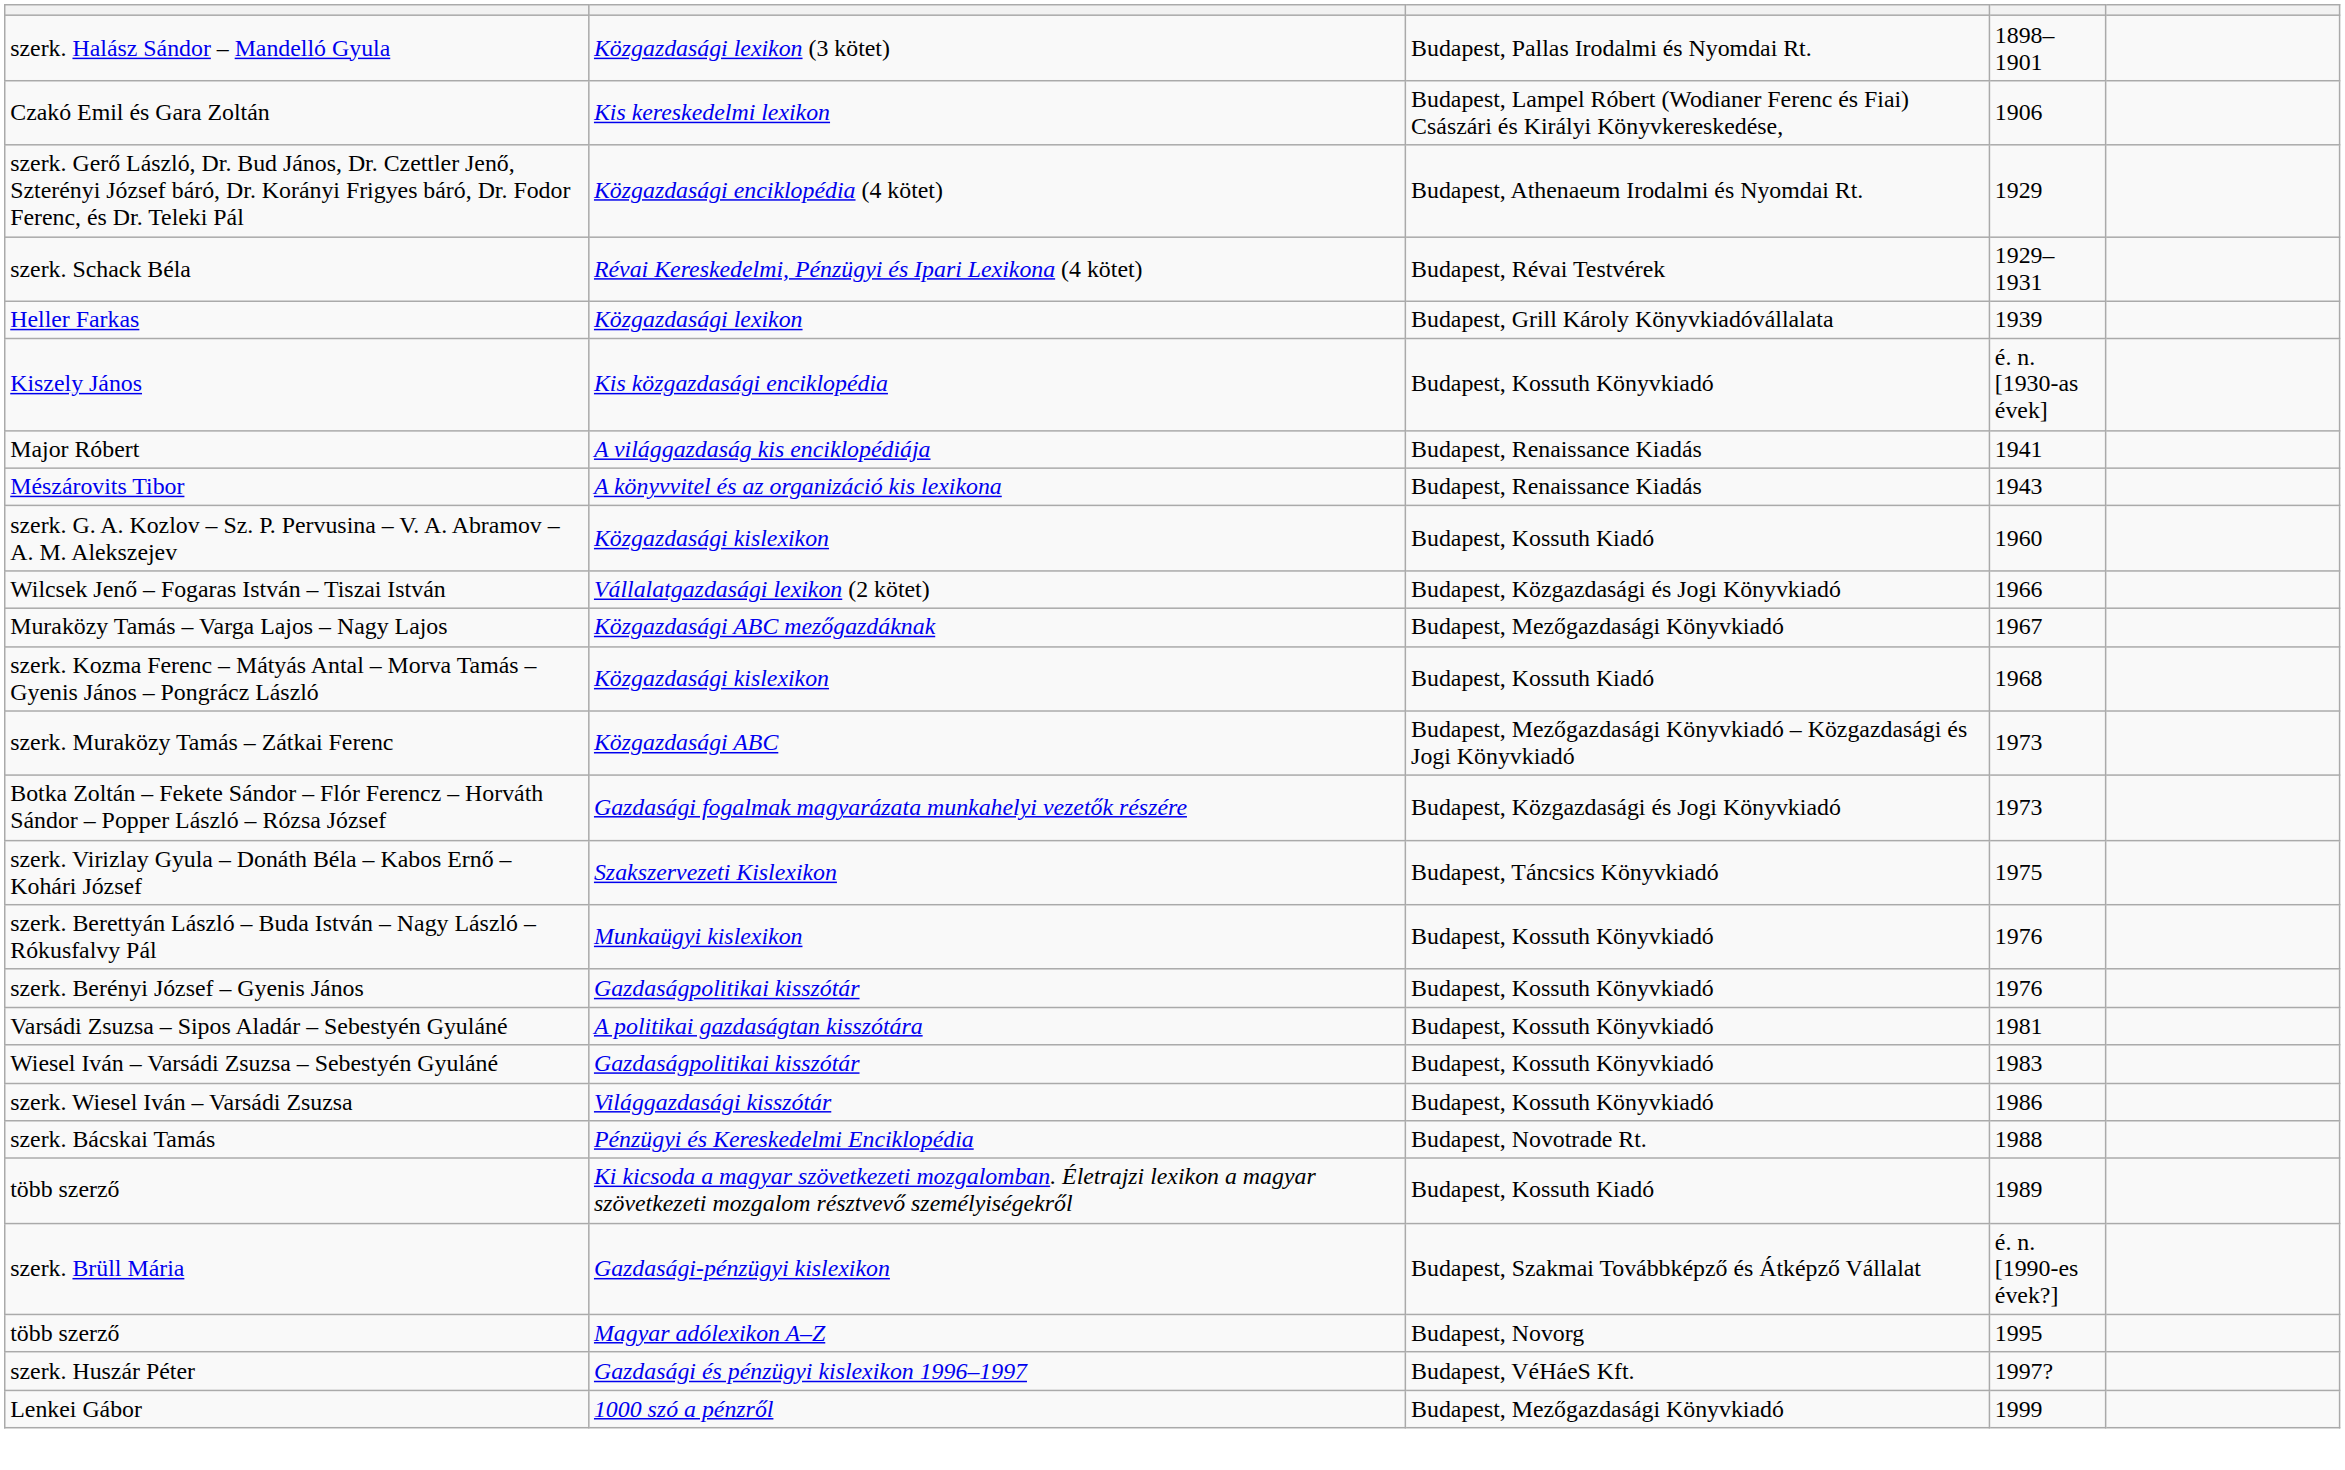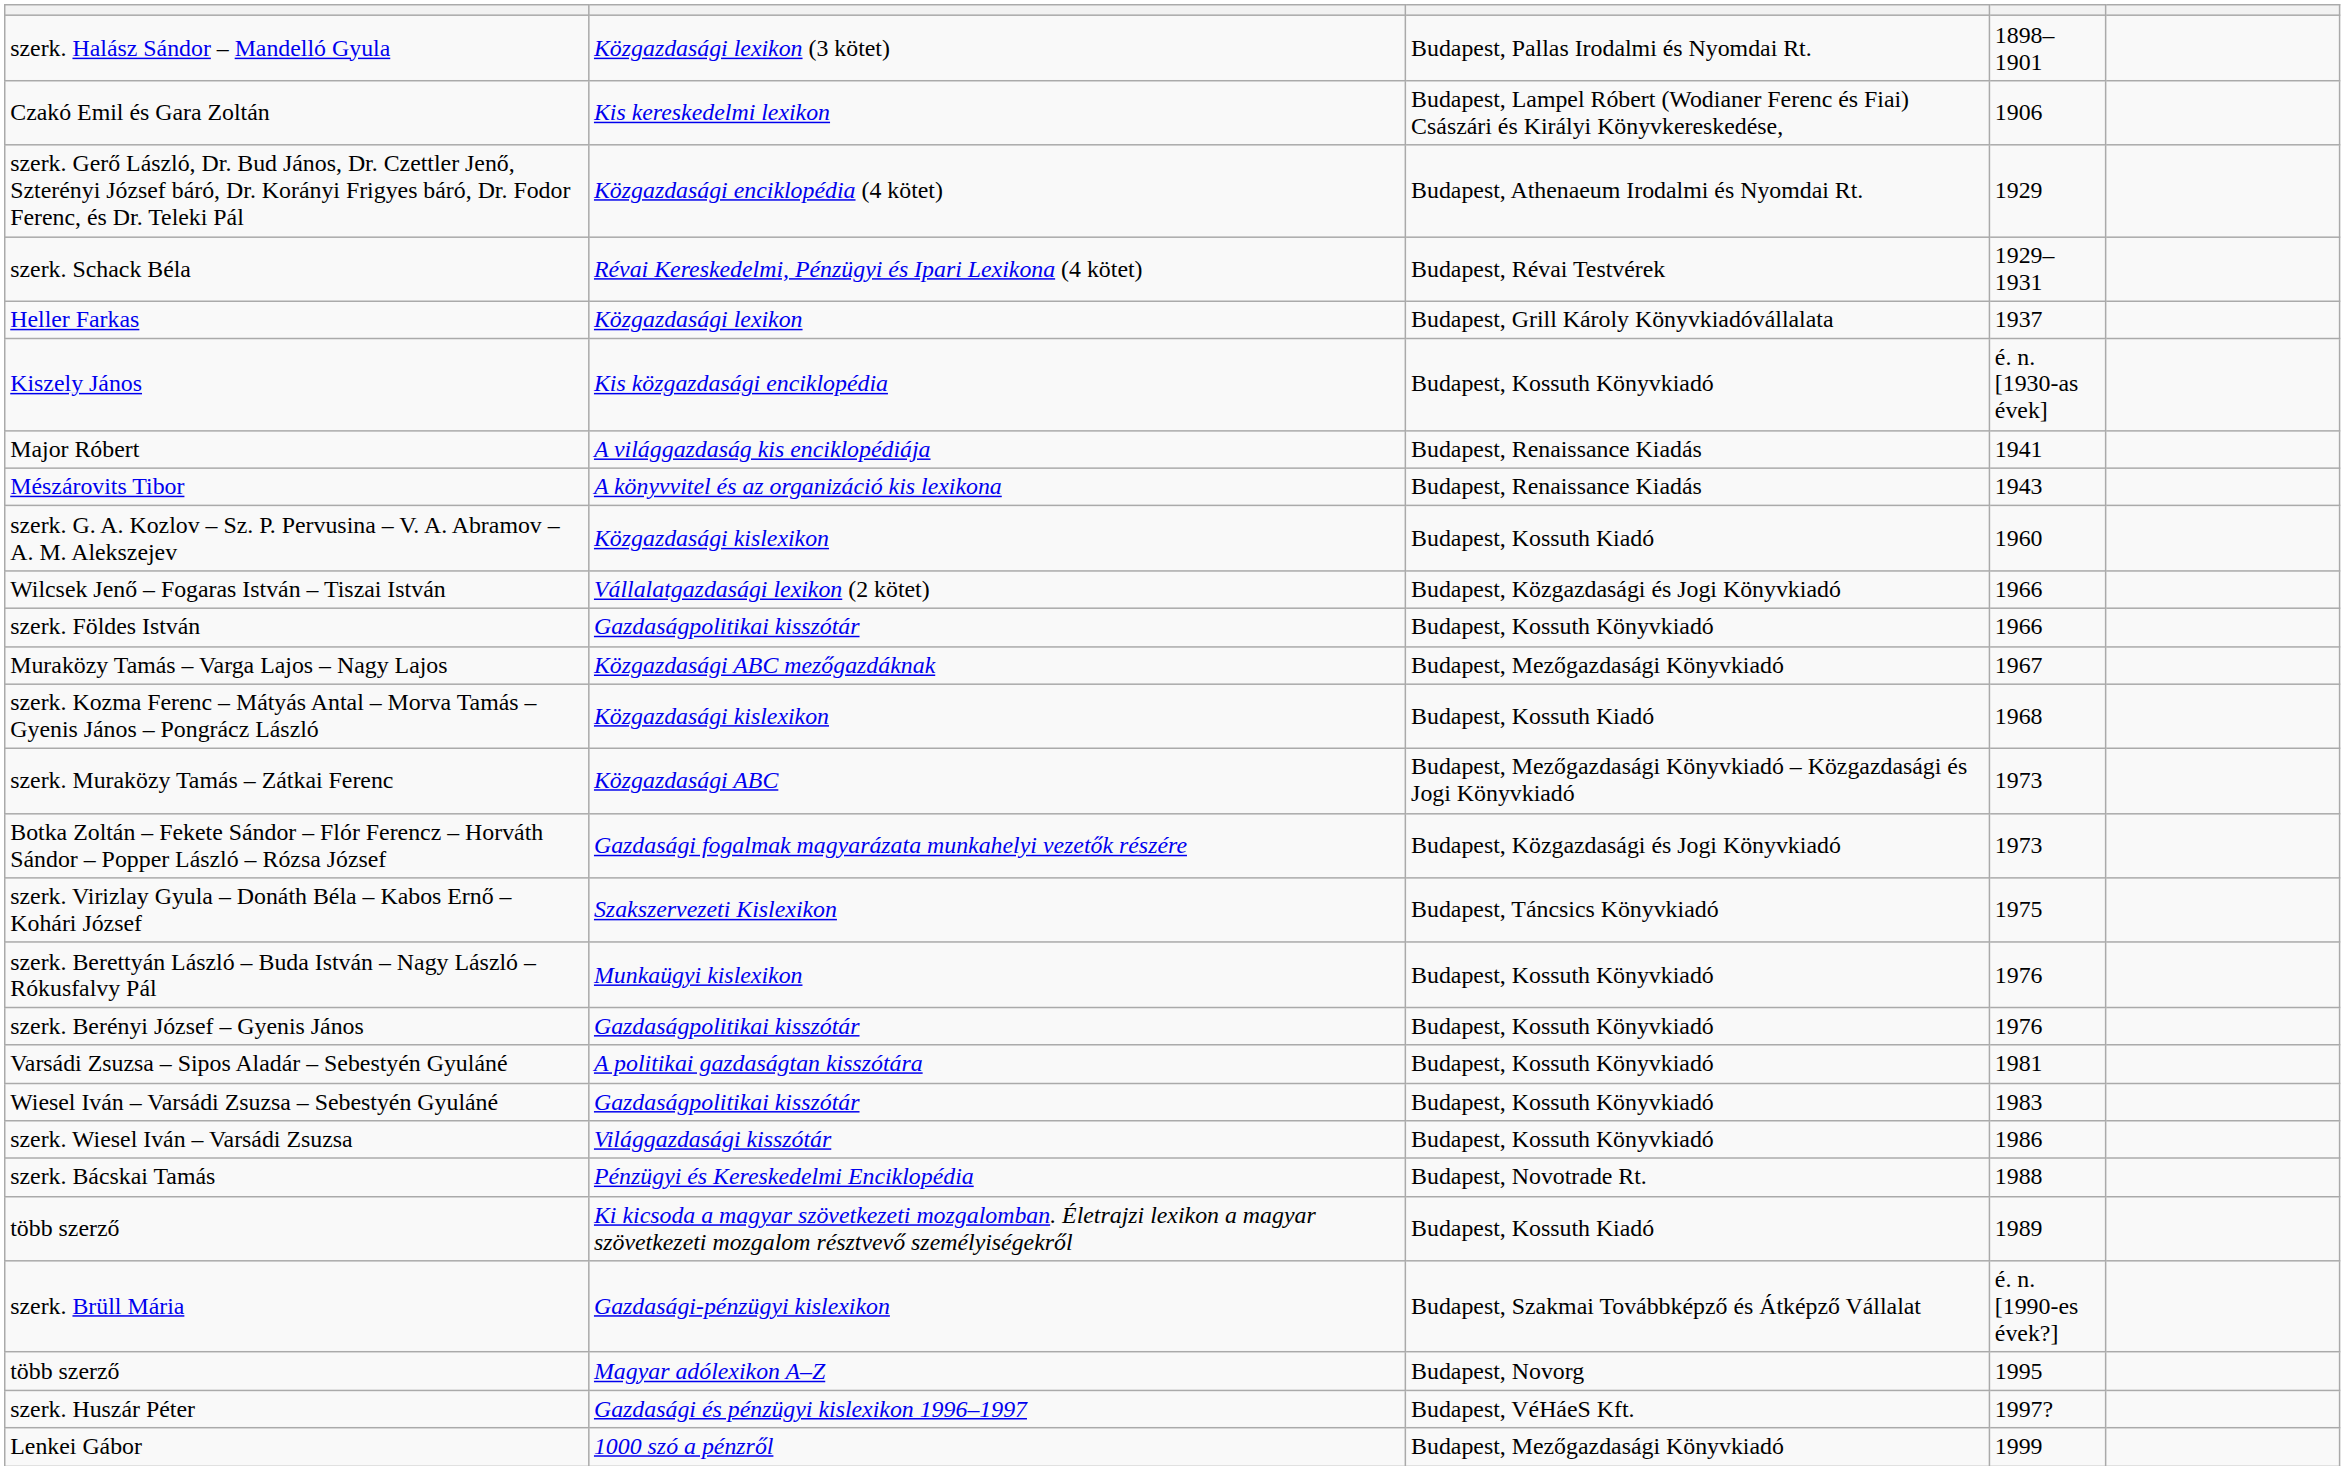Heller Farkas | column 4: 1939 -> 1937
+ row: szerk. Földes István | Gazdaságpolitikai kisszótár | Budapest, Kossuth Könyvkiadó | 1966
